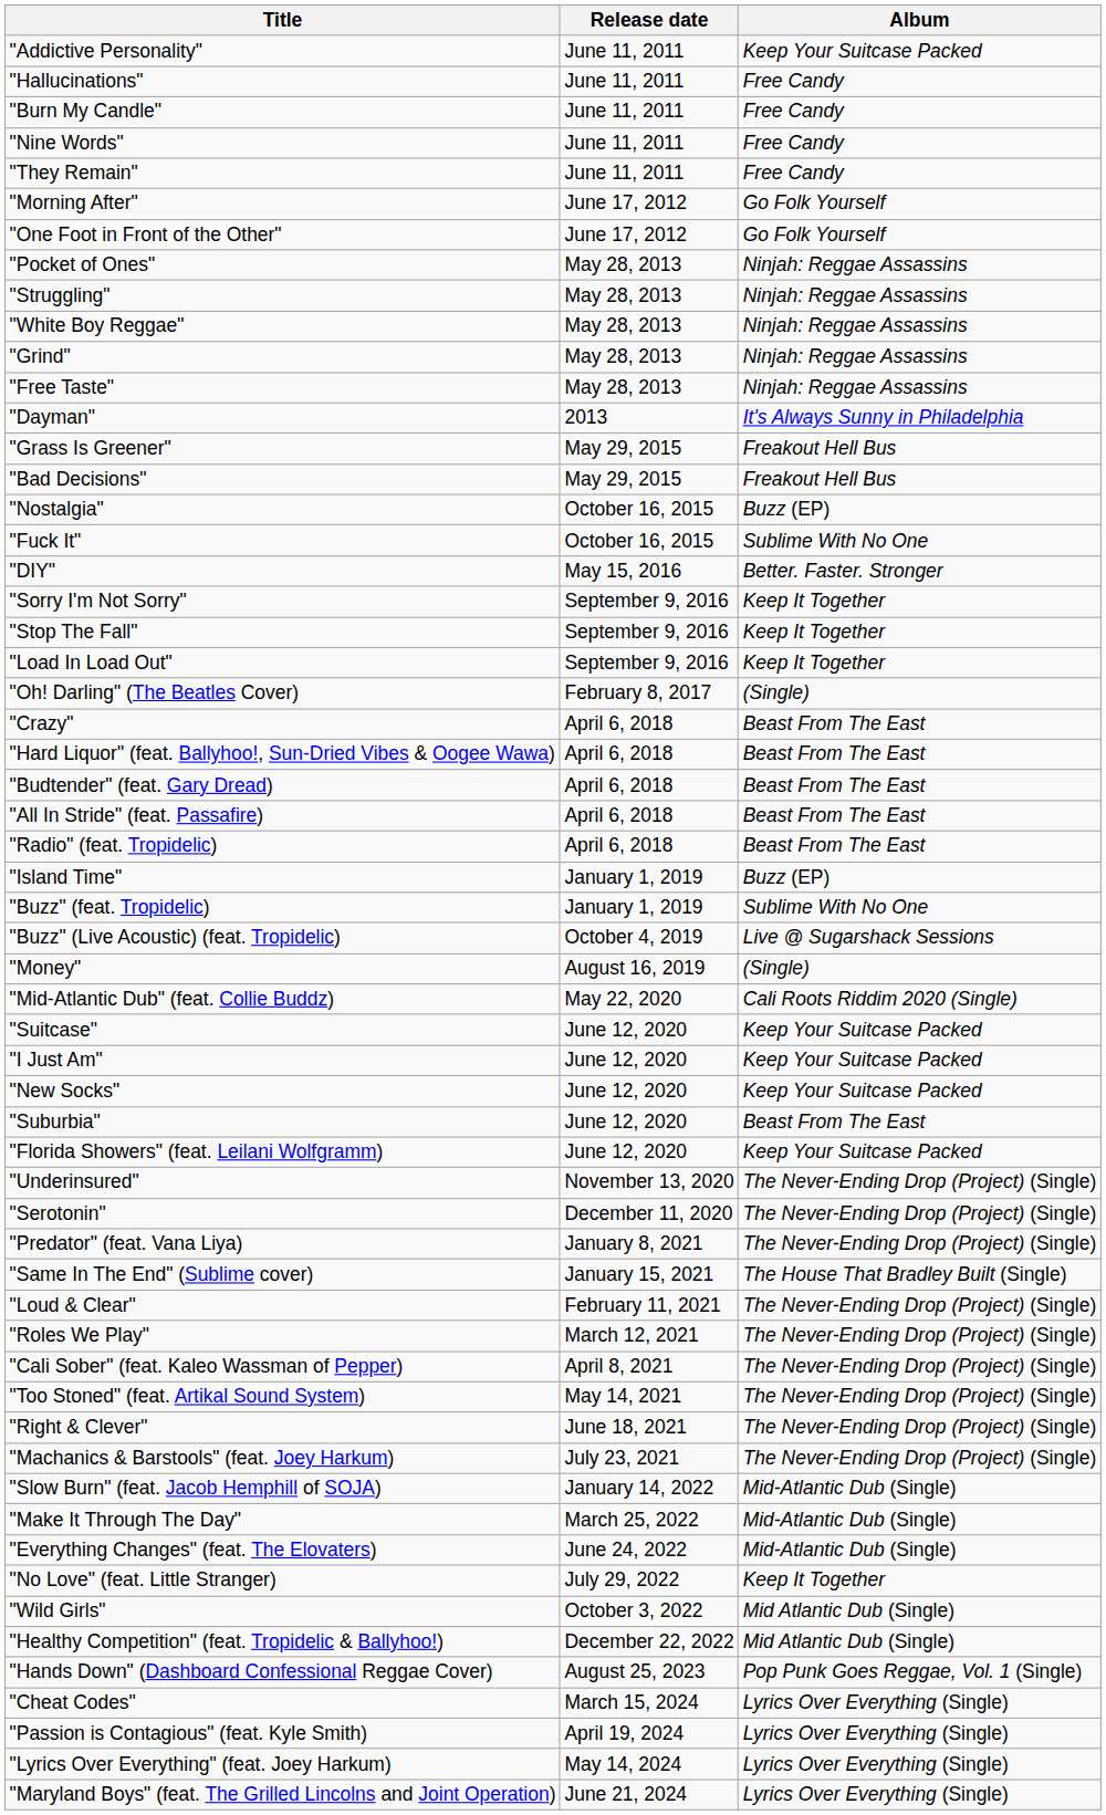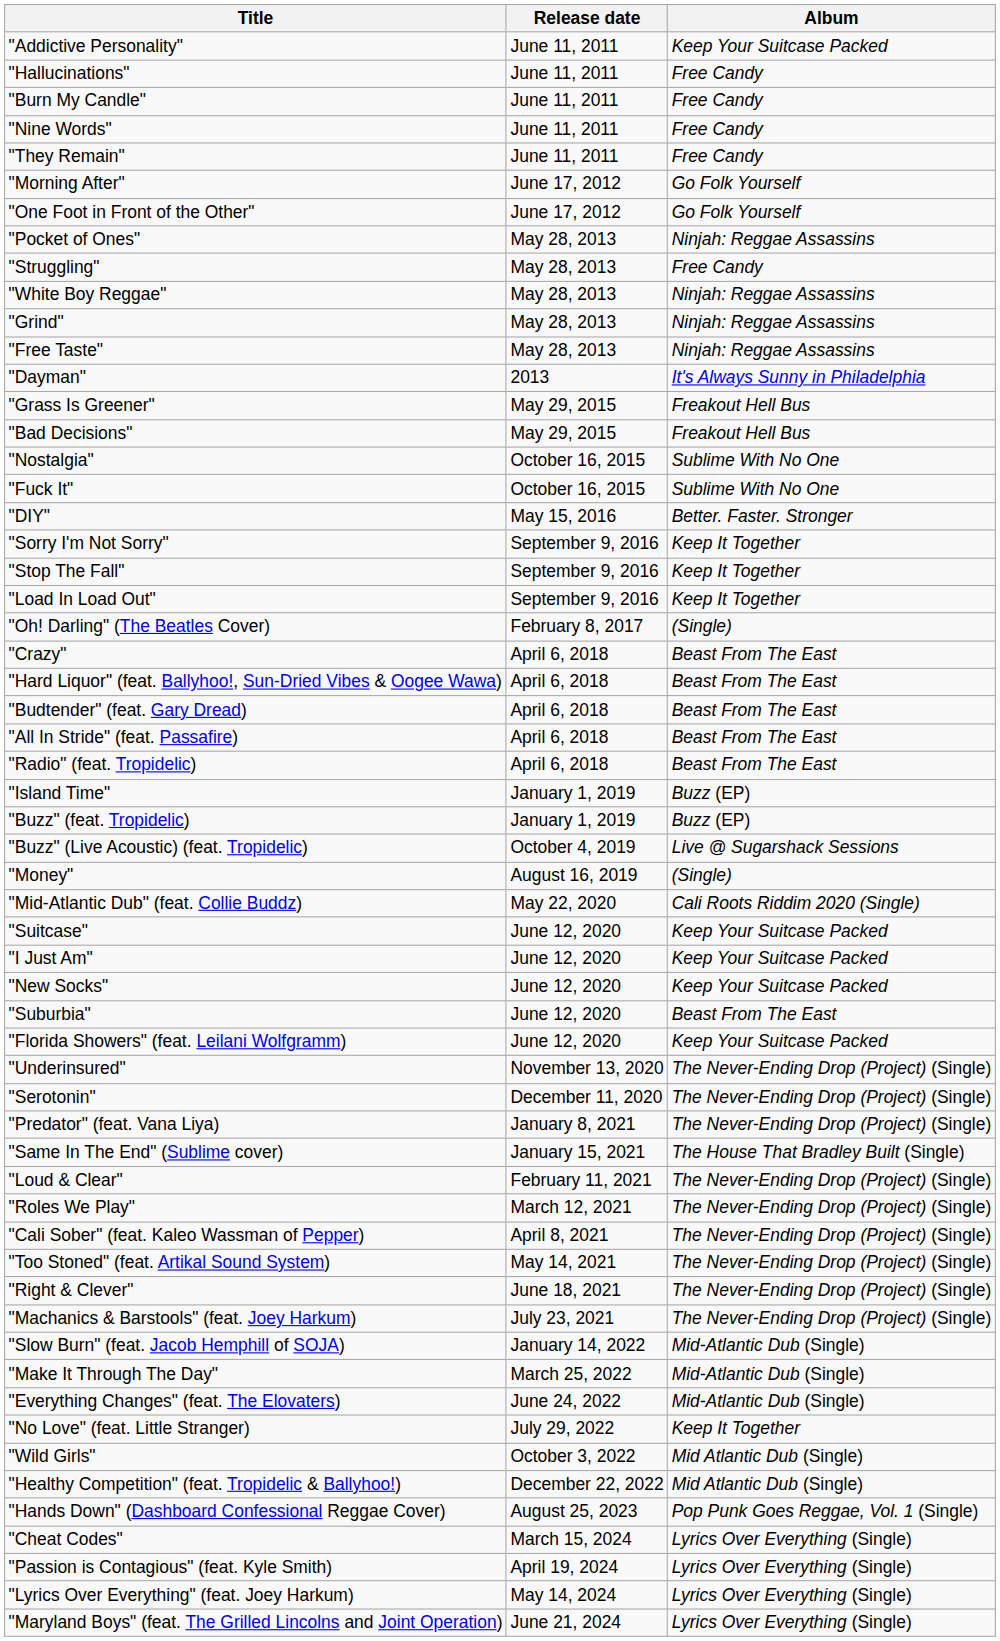"Struggling" | Album: Ninjah: Reggae Assassins -> Free Candy
"Nostalgia" | Album: Buzz (EP) -> Sublime With No One
"Buzz" (feat. Tropidelic) | Album: Sublime With No One -> Buzz (EP)
